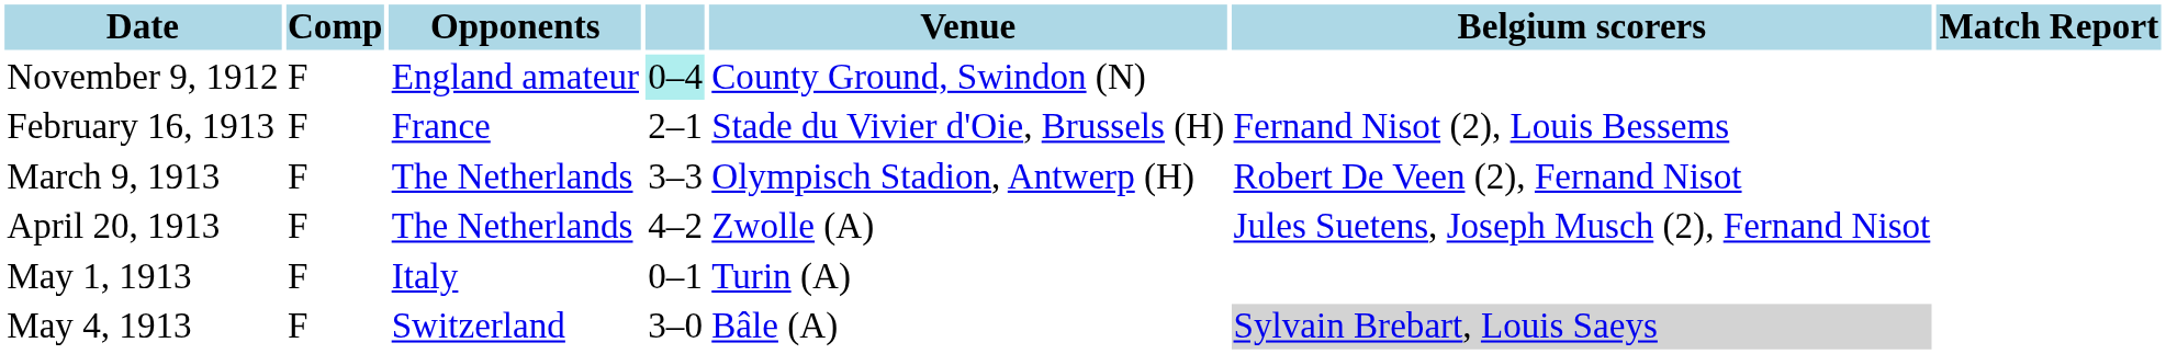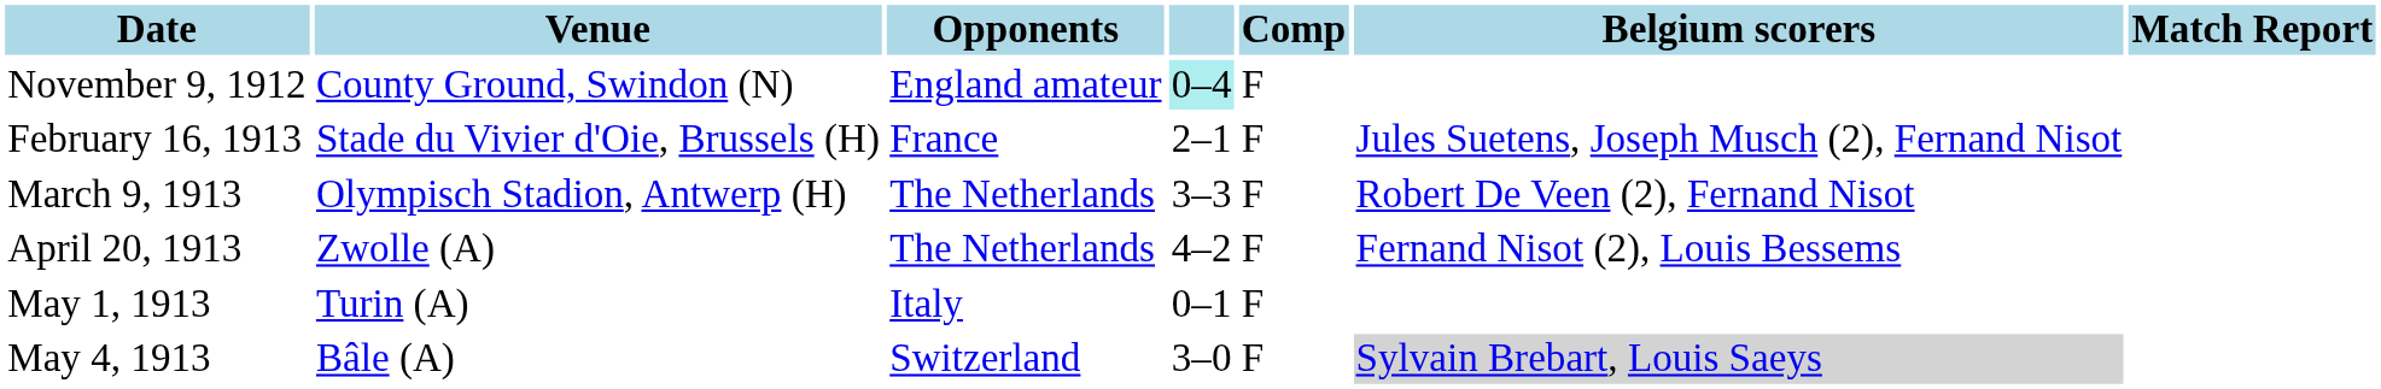columns swapped: Venue <-> Comp
February 16, 1913 | Belgium scorers: Fernand Nisot (2), Louis Bessems -> Jules Suetens, Joseph Musch (2), Fernand Nisot
April 20, 1913 | Belgium scorers: Jules Suetens, Joseph Musch (2), Fernand Nisot -> Fernand Nisot (2), Louis Bessems
